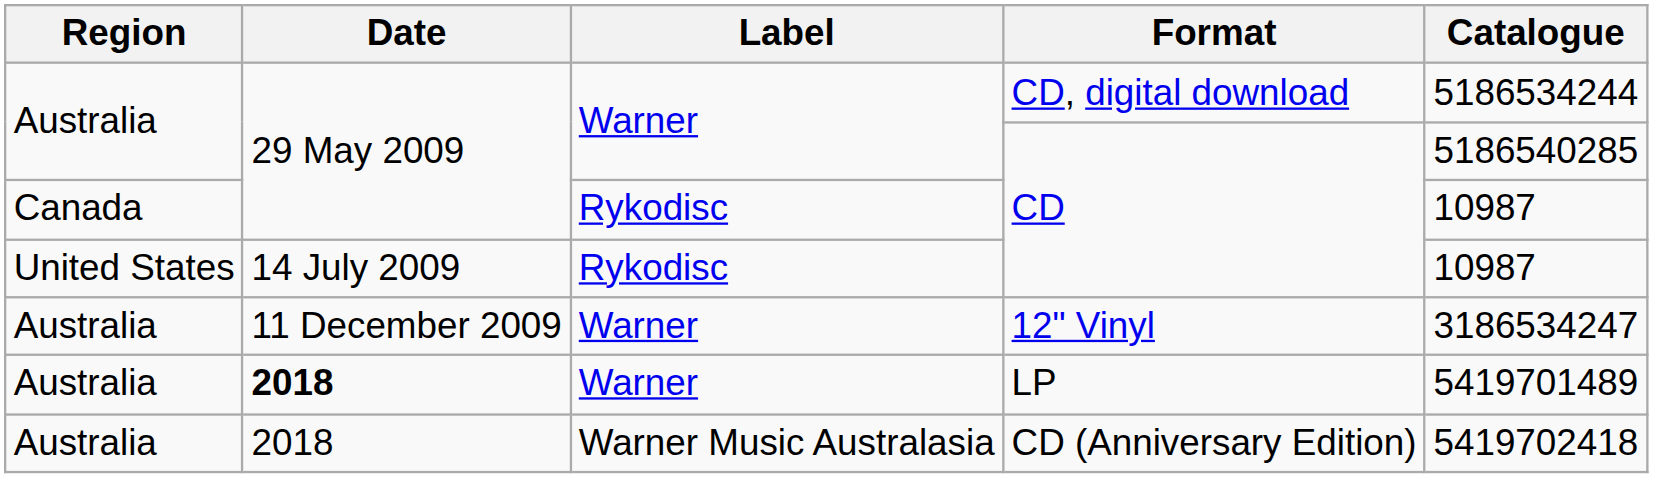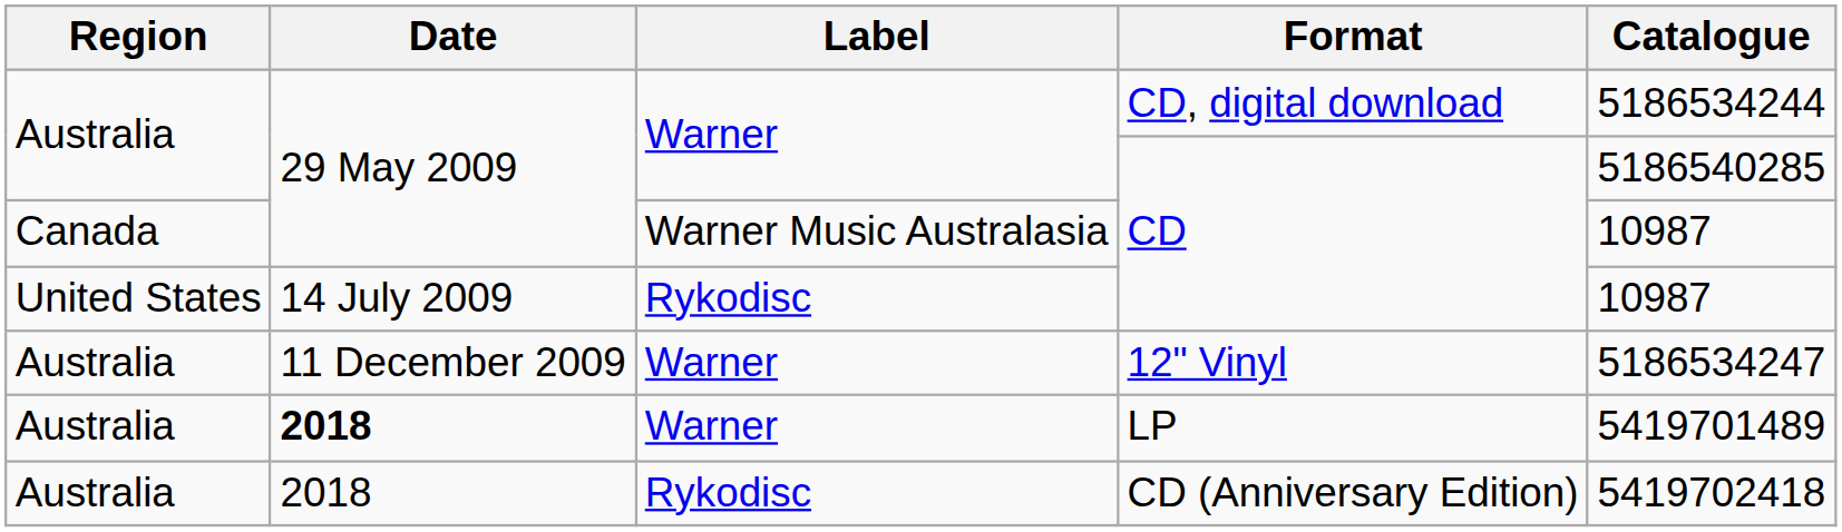Canada / CD | Label: Rykodisc -> Warner Music Australasia
12" Vinyl | Catalogue: 3186534247 -> 5186534247
CD (Anniversary Edition) | Label: Warner Music Australasia -> Rykodisc
